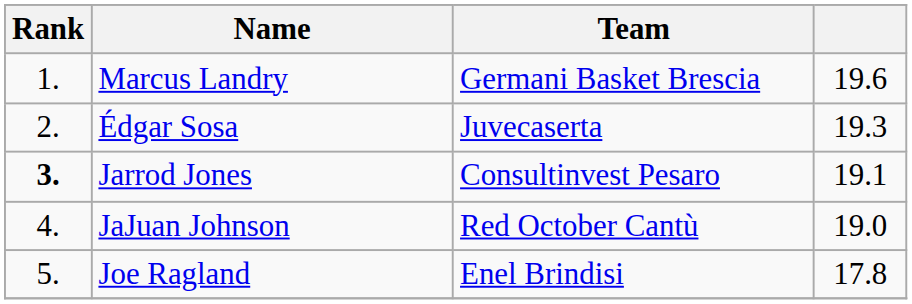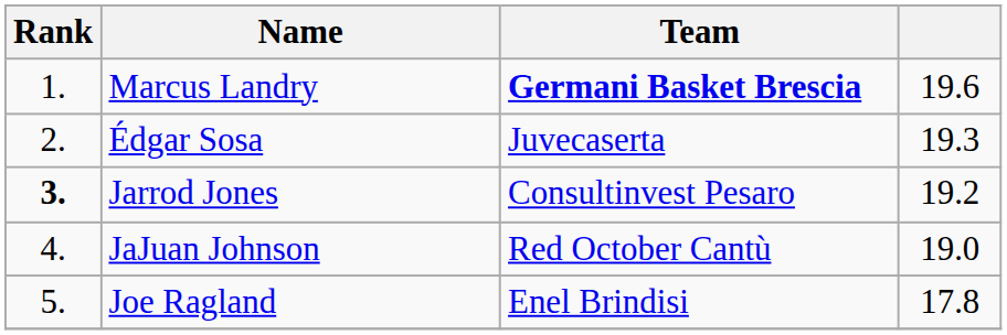Marcus Landry | Team: normal -> bold
Jarrod Jones | column 4: 19.1 -> 19.2
